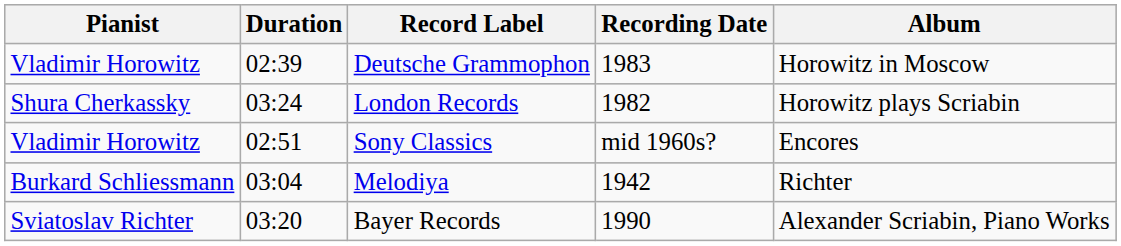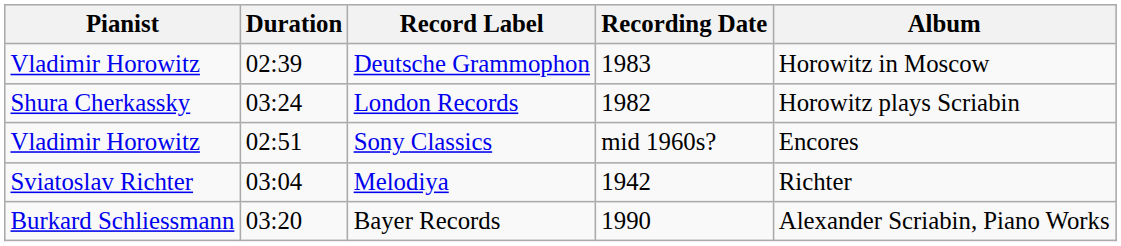Melodiya | Pianist: Burkard Schliessmann -> Sviatoslav Richter
Bayer Records | Pianist: Sviatoslav Richter -> Burkard Schliessmann
